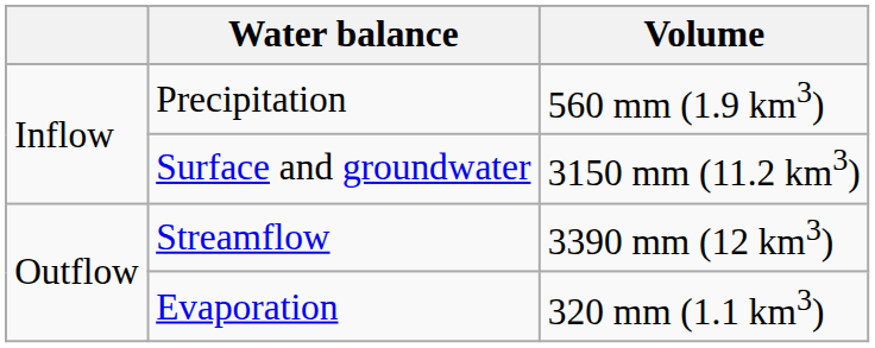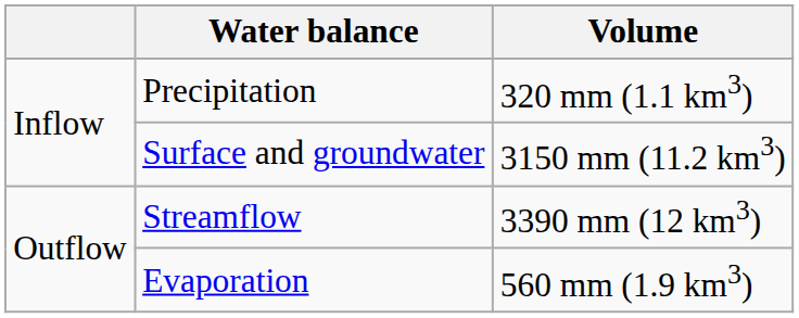Precipitation | Volume: 560 mm (1.9 km3) -> 320 mm (1.1 km3)
Evaporation | Volume: 320 mm (1.1 km3) -> 560 mm (1.9 km3)
